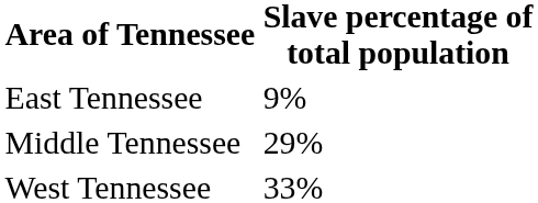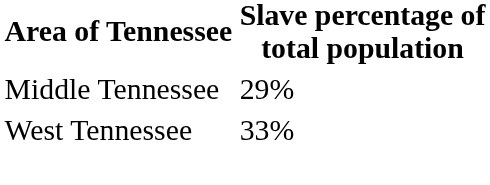- row: East Tennessee | 9%
